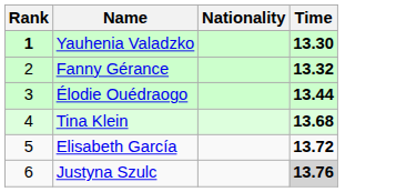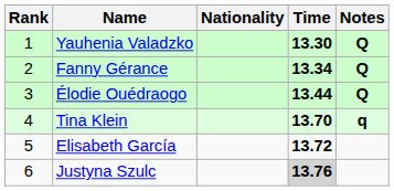+ column: Notes | Q | Q | Q | q
Yauhenia Valadzko | Rank: bold -> normal
Fanny Gérance | Time: 13.32 -> 13.34
Tina Klein | Time: 13.68 -> 13.70
